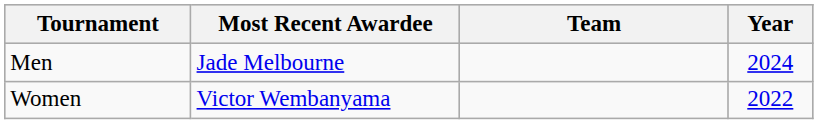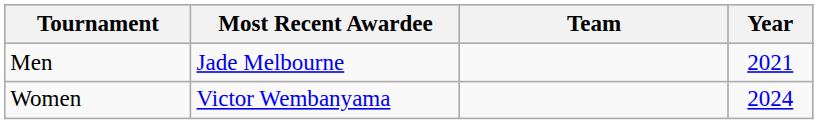Men | Year: 2024 -> 2021
Women | Year: 2022 -> 2024
